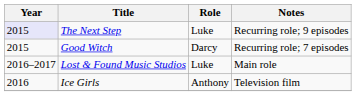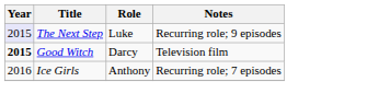Good Witch | Year: normal -> bold
Good Witch | Notes: Recurring role; 7 episodes -> Television film
- row: 2016–2017 | Lost & Found Music Studios | Luke | Main role
Ice Girls | Notes: Television film -> Recurring role; 7 episodes
